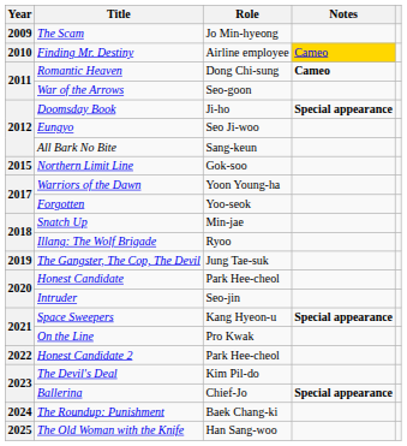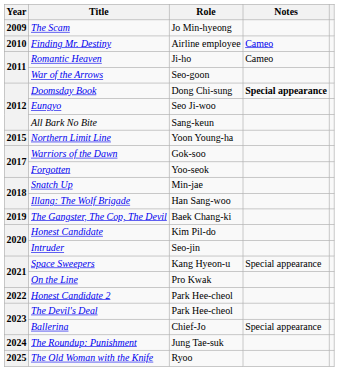Finding Mr. Destiny | Notes: gold background -> no background
Romantic Heaven | Role: Dong Chi-sung -> Ji-ho
Romantic Heaven | Notes: bold -> normal
Doomsday Book | Role: Ji-ho -> Dong Chi-sung
Northern Limit Line | Role: Gok-soo -> Yoon Young-ha
Warriors of the Dawn | Role: Yoon Young-ha -> Gok-soo
Illang: The Wolf Brigade | Role: Ryoo -> Han Sang-woo
The Gangster, The Cop, The Devil | Role: Jung Tae-suk -> Baek Chang-ki
Honest Candidate | Role: Park Hee-cheol -> Kim Pil-do
Space Sweepers | Notes: bold -> normal
The Devil's Deal | Role: Kim Pil-do -> Park Hee-cheol
Ballerina | Notes: bold -> normal
The Roundup: Punishment | Role: Baek Chang-ki -> Jung Tae-suk
The Old Woman with the Knife | Role: Han Sang-woo -> Ryoo
